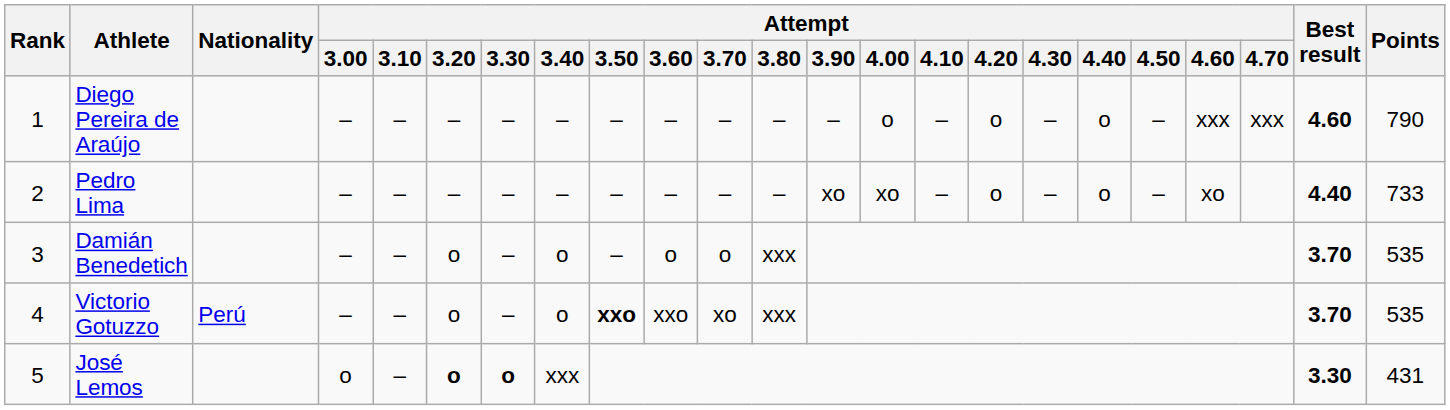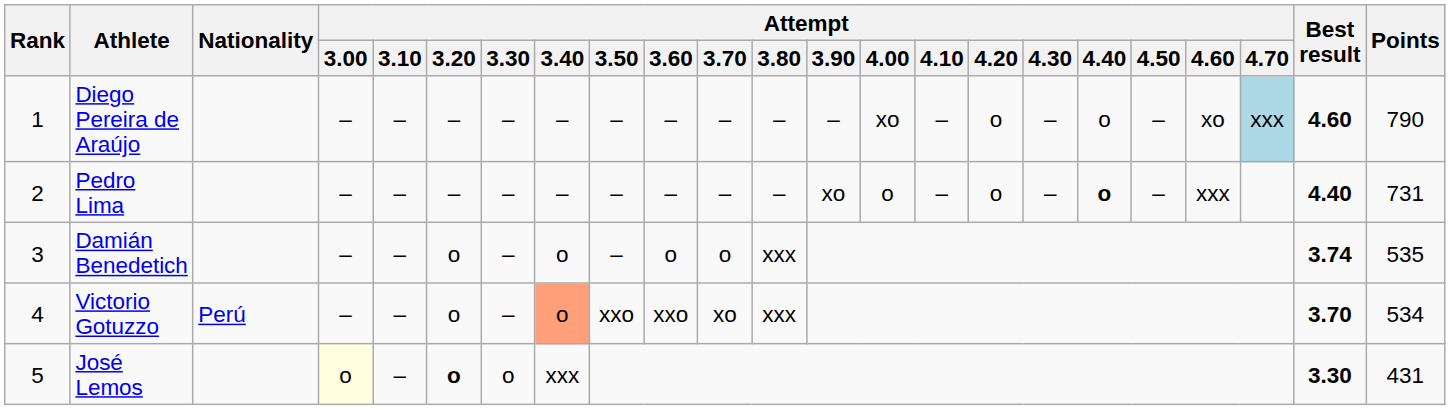Diego Pereira de Araújo | Attempt / 4.00: o -> xo
Diego Pereira de Araújo | Attempt / 4.60: xxx -> xo
Diego Pereira de Araújo | Attempt / 4.70: no background -> lightblue background
Pedro Lima | Attempt / 4.00: xo -> o
Pedro Lima | Attempt / 4.40: normal -> bold
Pedro Lima | Attempt / 4.60: xo -> xxx
Pedro Lima | Points: 733 -> 731
Damián Benedetich | Best result: 3.70 -> 3.74
Victorio Gotuzzo | Attempt / 3.40: no background -> lightsalmon background
Victorio Gotuzzo | Attempt / 3.50: bold -> normal
Victorio Gotuzzo | Points: 535 -> 534
José Lemos | Attempt / 3.00: no background -> lightyellow background
José Lemos | Attempt / 3.30: bold -> normal
